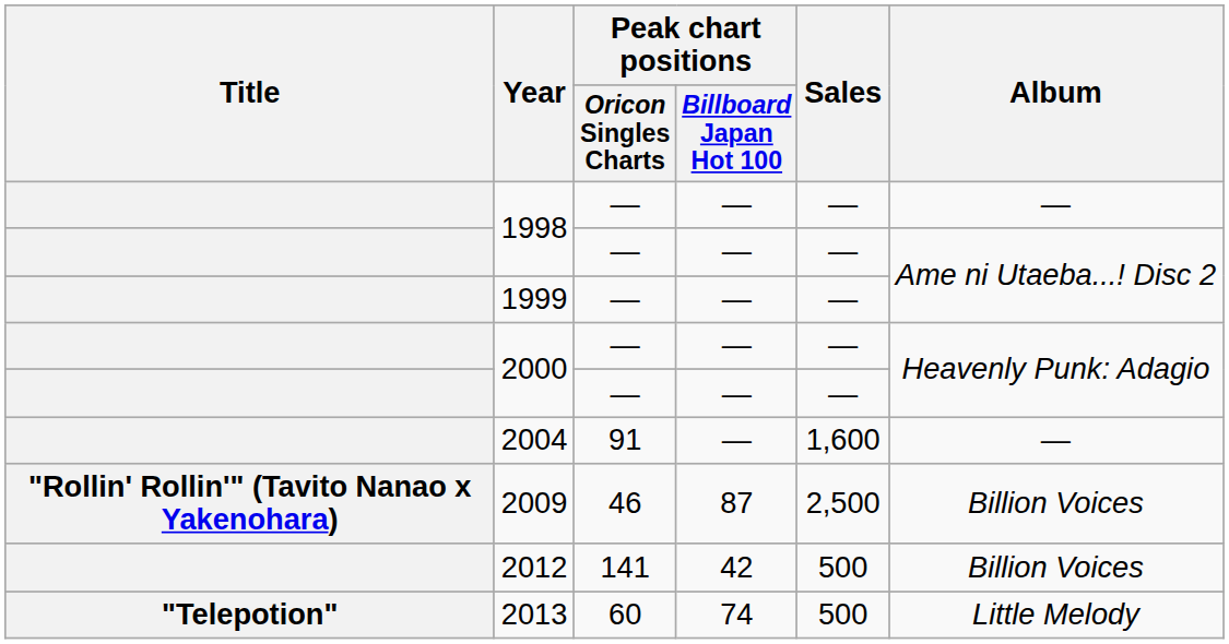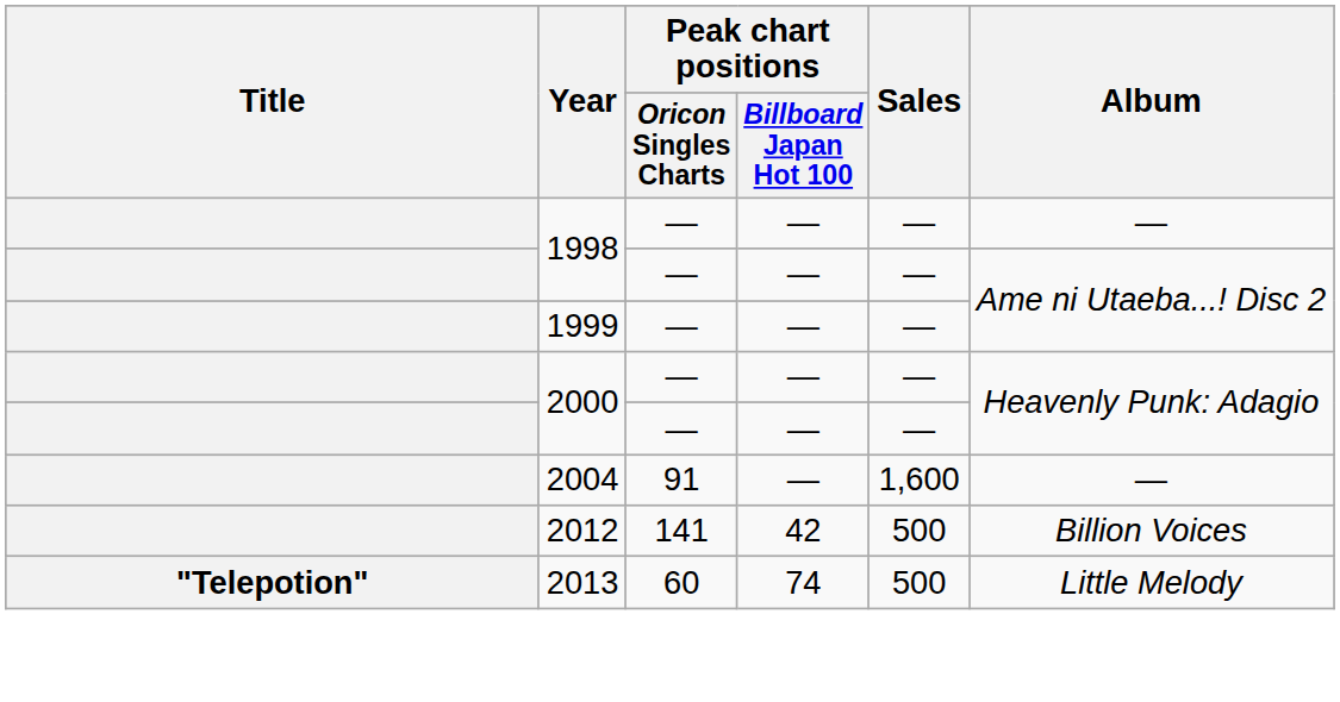- row: "Rollin' Rollin'" (Tavito Nanao x Yakenohara) | 2009 | 46 | 87 | 2,500 | Billion Voices
